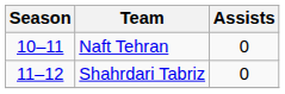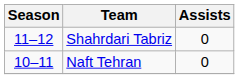rows swapped: Naft Tehran <-> Shahrdari Tabriz
